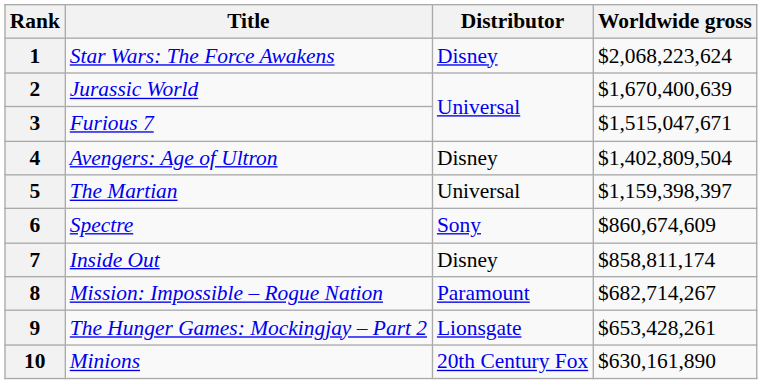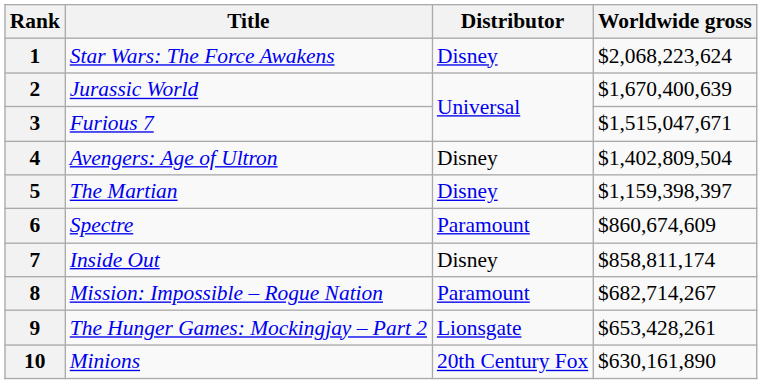5 | Distributor: Universal -> Disney
6 | Distributor: Sony -> Paramount
